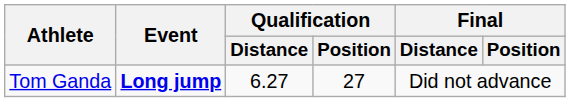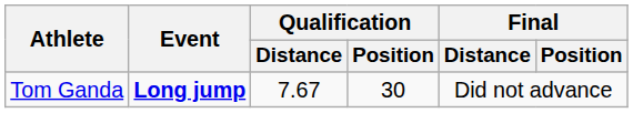Tom Ganda | Qualification / Distance: 6.27 -> 7.67
Tom Ganda | Qualification / Position: 27 -> 30
